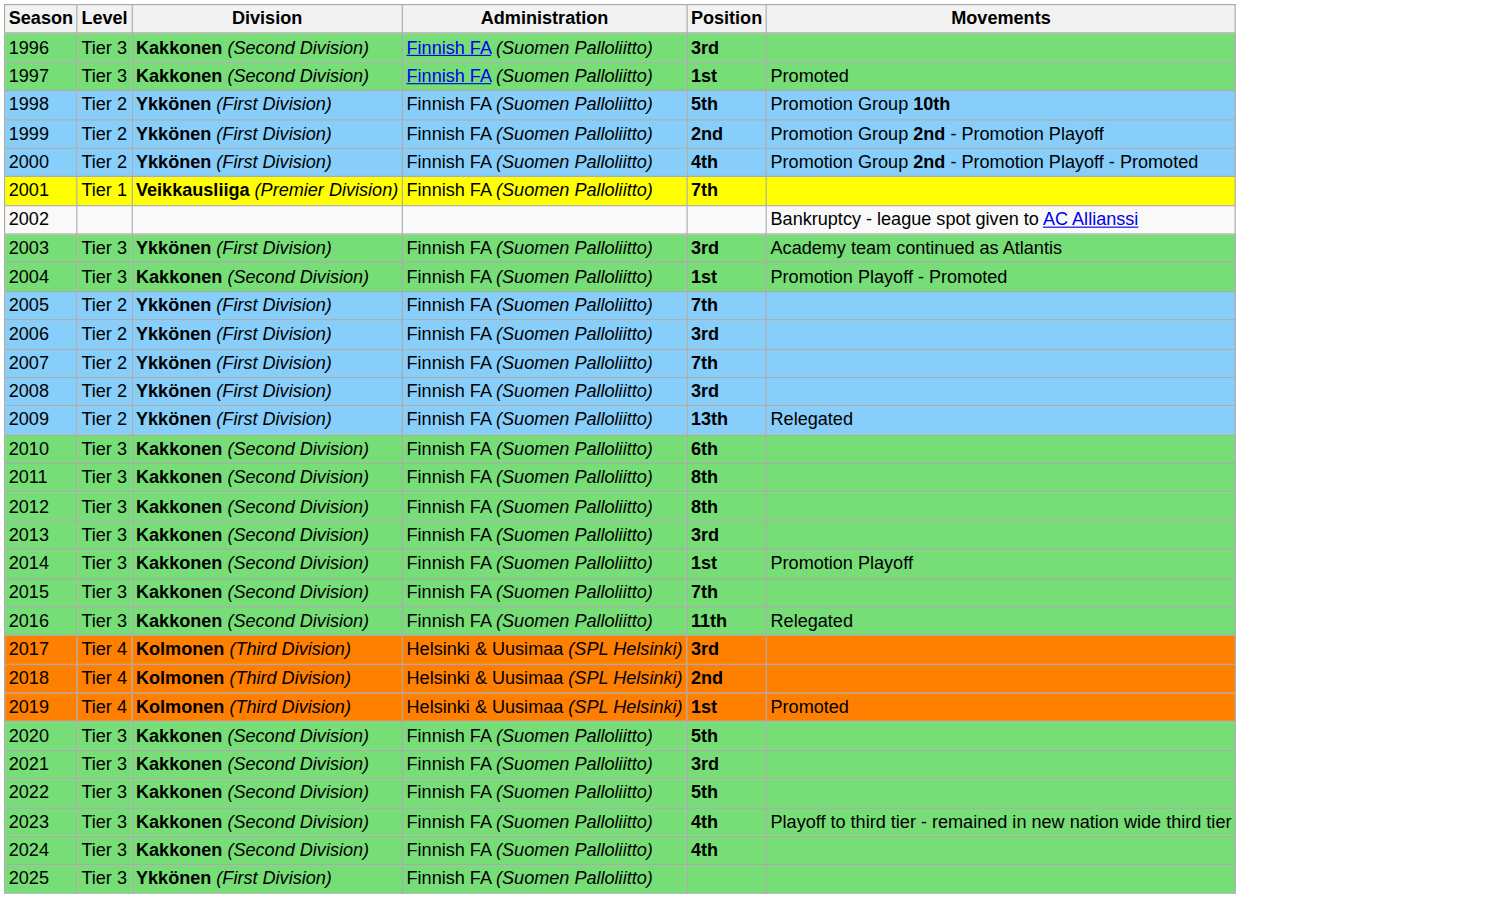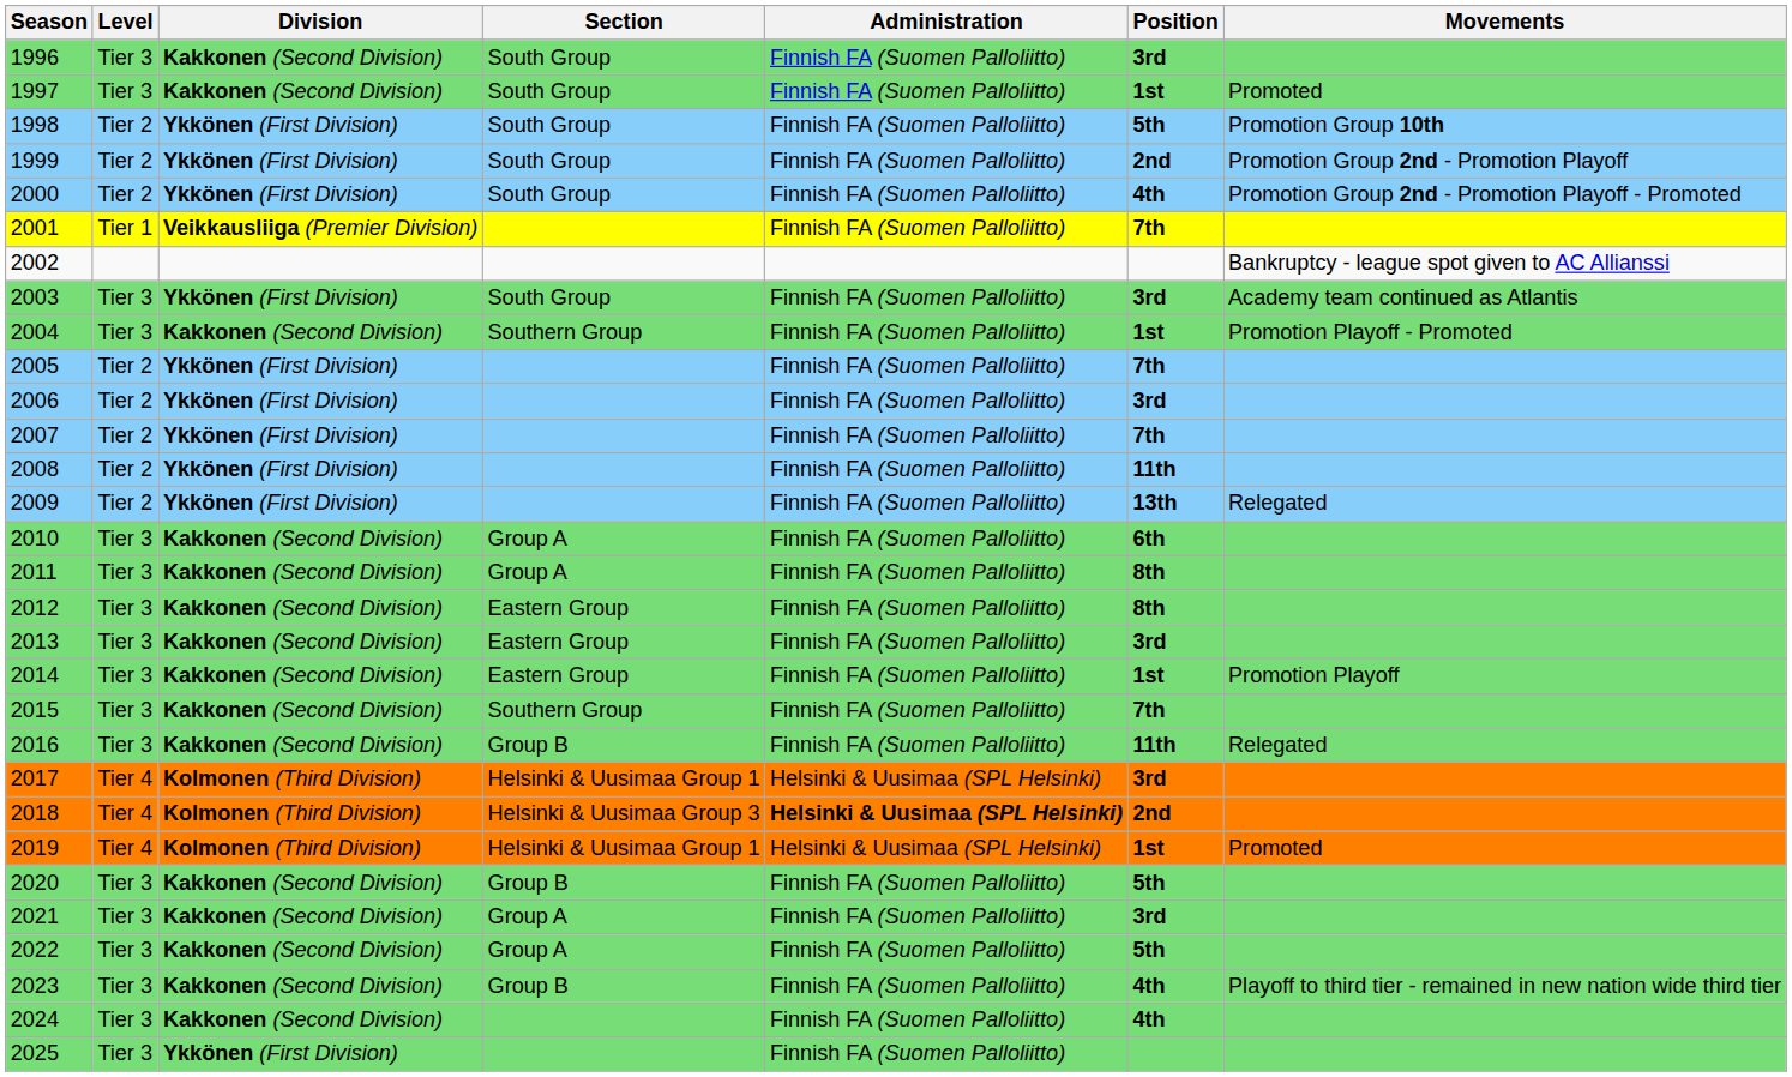+ column: Section | South Group | South Group | South Group | South Group | South Group | South Group | Southern Group | Group A | Group A | Eastern Group | Eastern Group | Eastern Group | Southern Group | Group B | Helsinki & Uusimaa Group 1 | Helsinki & Uusimaa Group 3 | Helsinki & Uusimaa Group 1 | Group B | Group A | Group A | Group B
2008 | Position: 3rd -> 11th
2018 | Administration: normal -> bold
